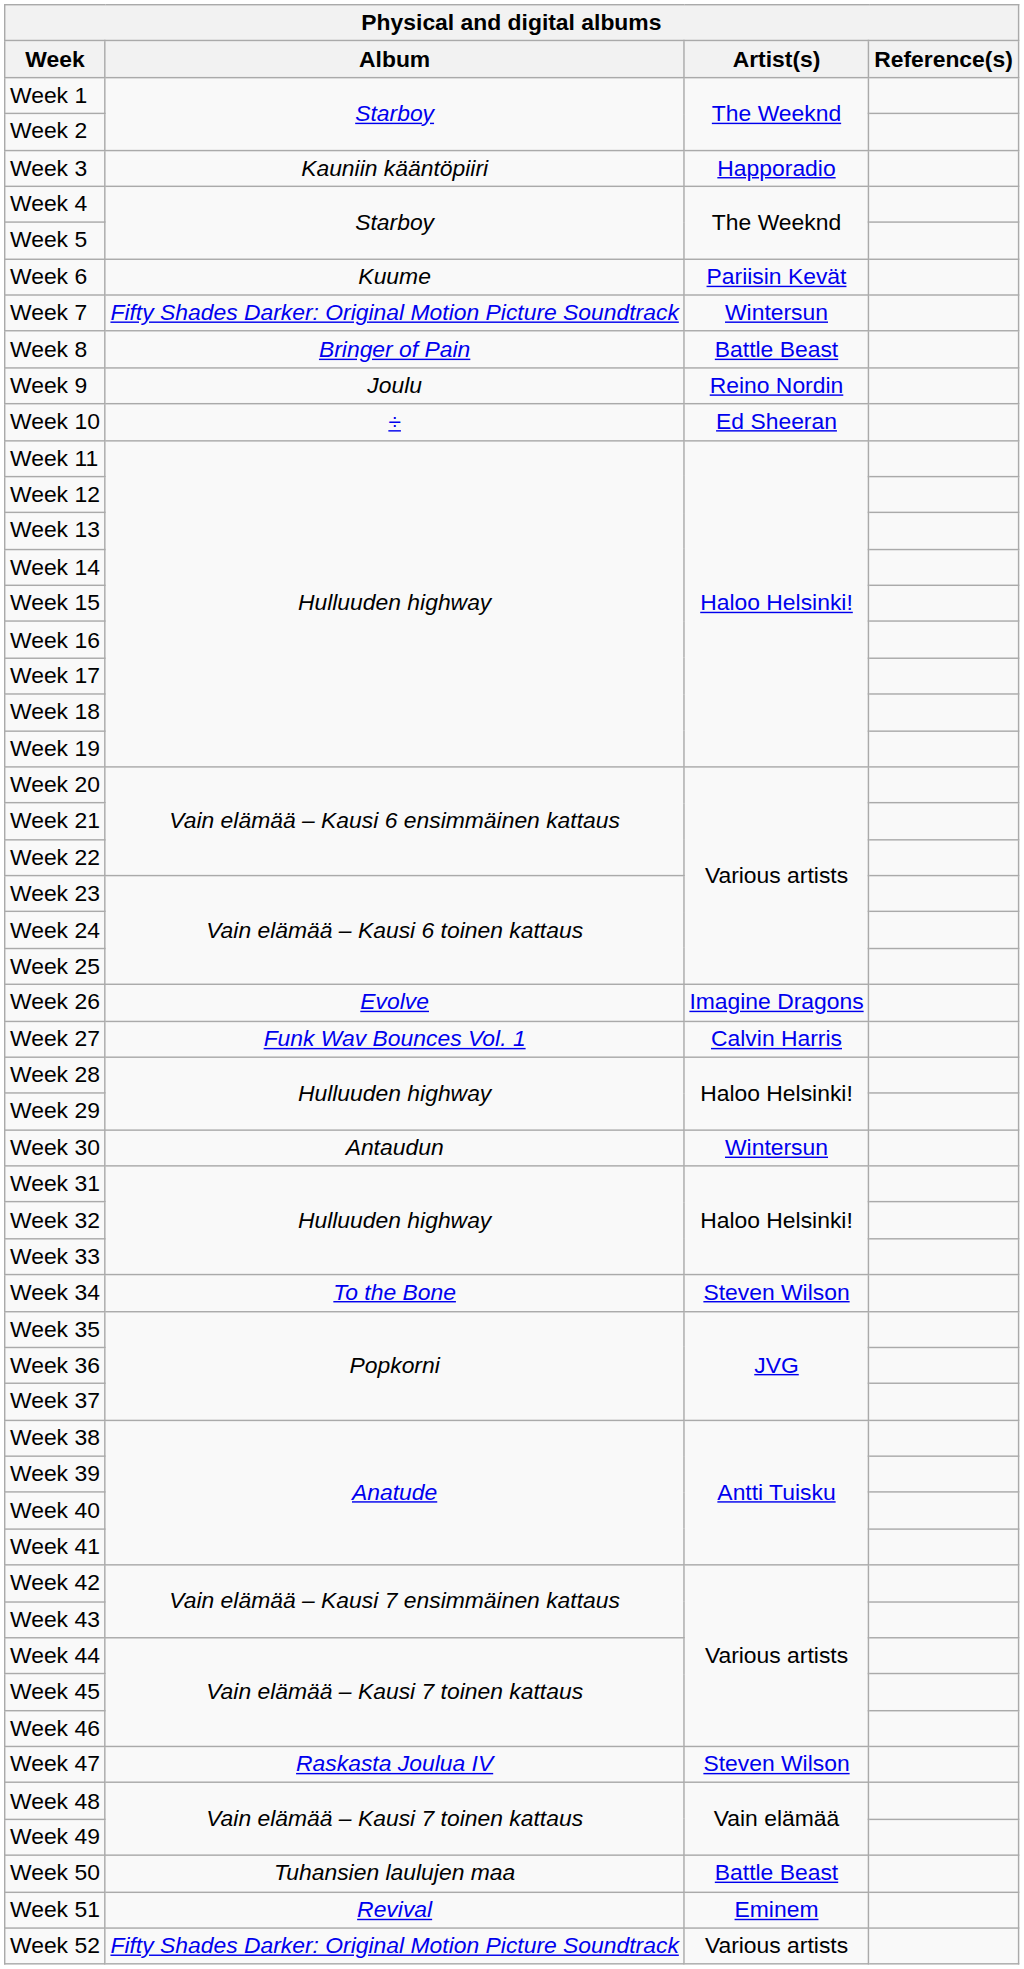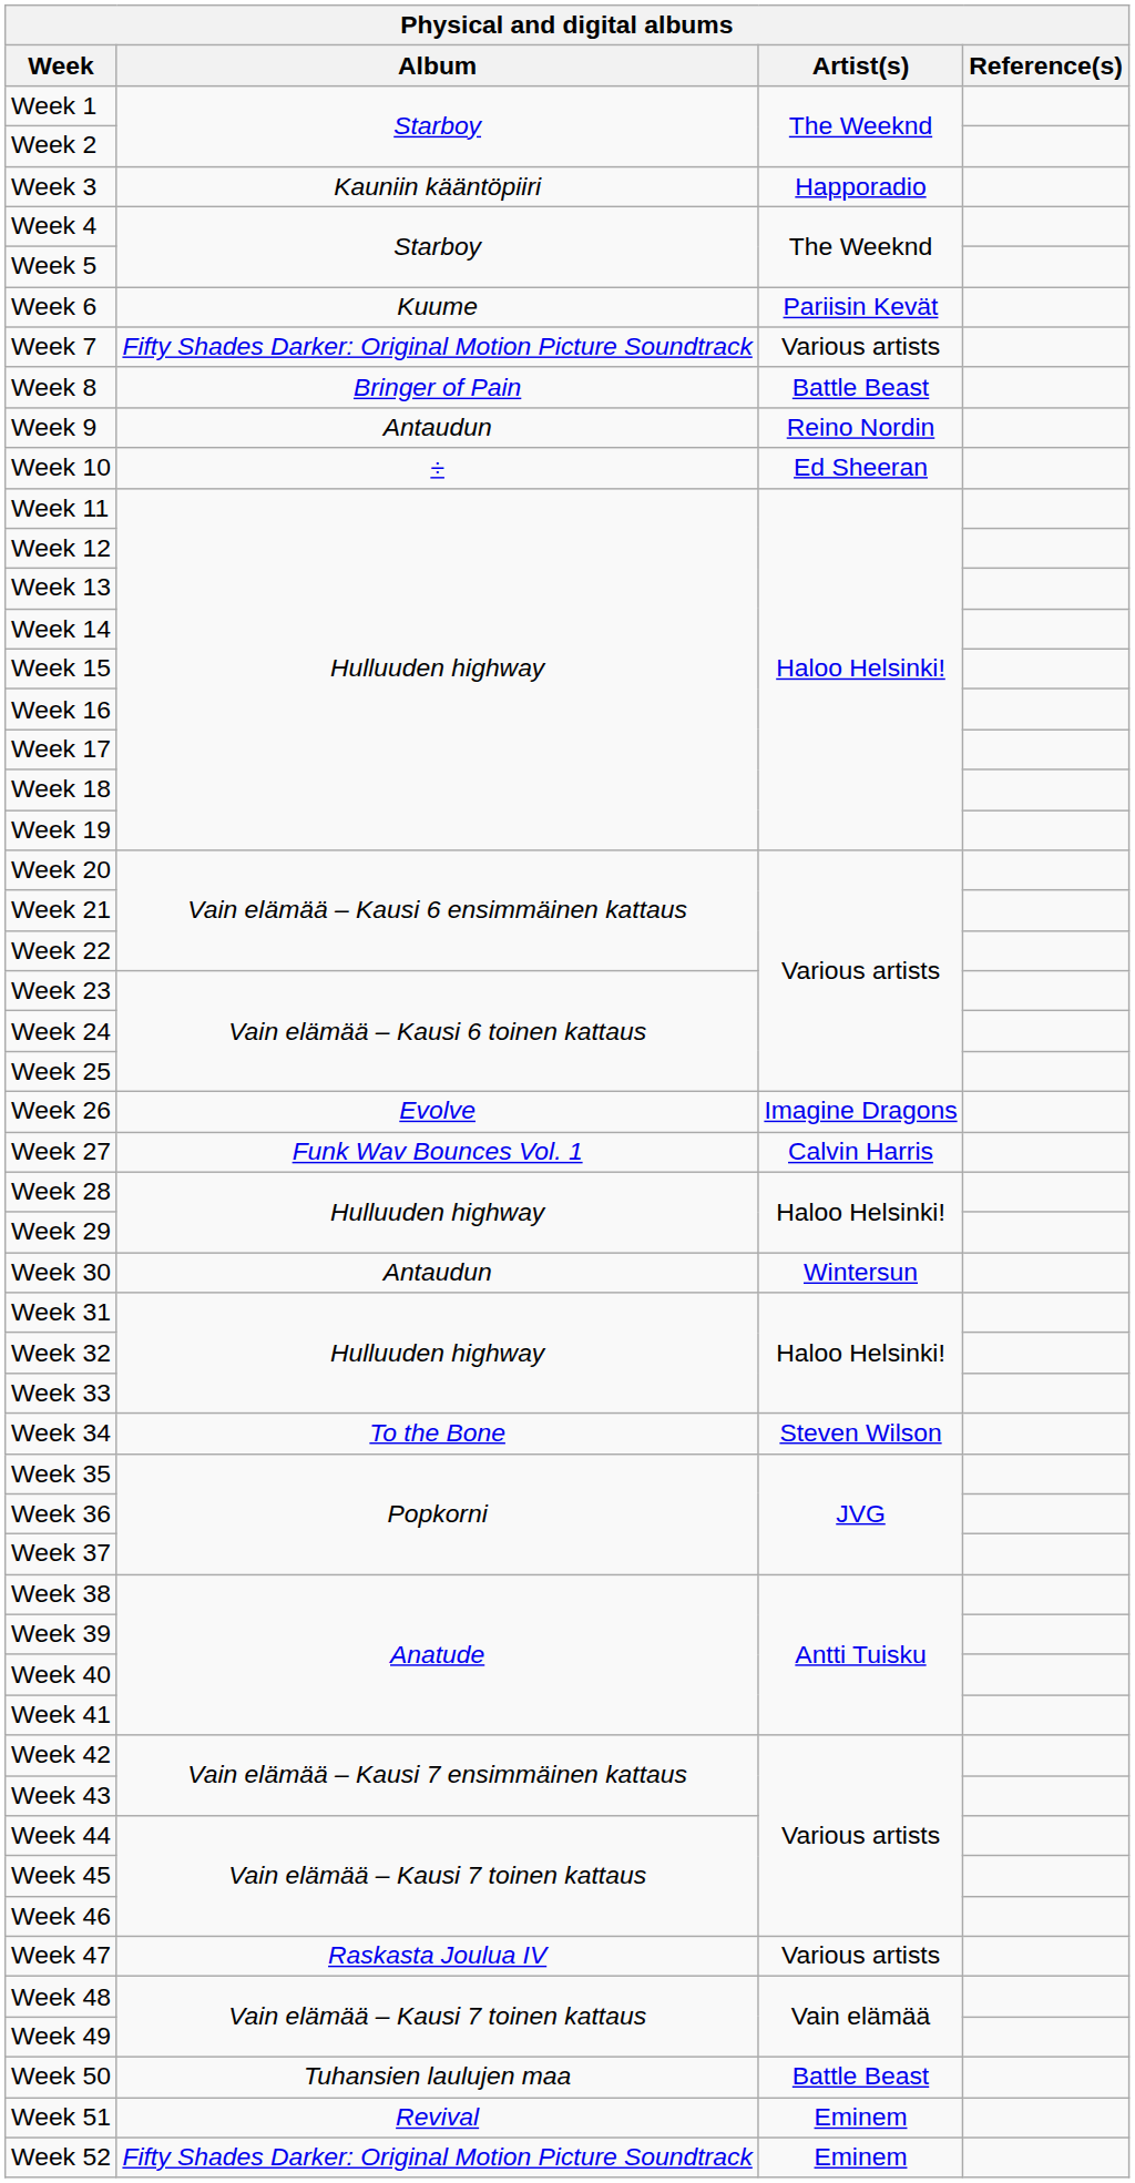Week 7 | Artist(s): Wintersun -> Various artists
Week 9 | Album: Joulu -> Antaudun
Week 47 | Artist(s): Steven Wilson -> Various artists
Week 52 | Artist(s): Various artists -> Eminem
